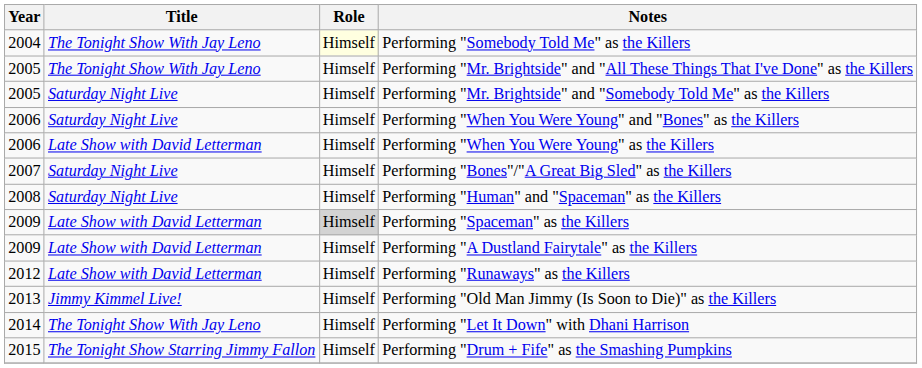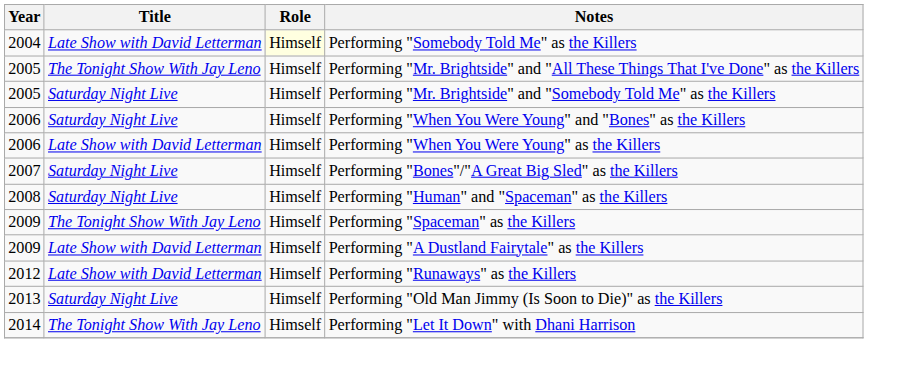Performing "Somebody Told Me" as the Killers | Title: The Tonight Show With Jay Leno -> Late Show with David Letterman
Performing "Spaceman" as the Killers | Title: Late Show with David Letterman -> The Tonight Show With Jay Leno
Performing "Spaceman" as the Killers | Role: lightgrey background -> no background
Performing "Old Man Jimmy (Is Soon to Die)" as the Killers | Title: Jimmy Kimmel Live! -> Saturday Night Live
- row: 2015 | The Tonight Show Starring Jimmy Fallon | Himself | Performing "Drum + Fife" as the Smashing Pumpkins
